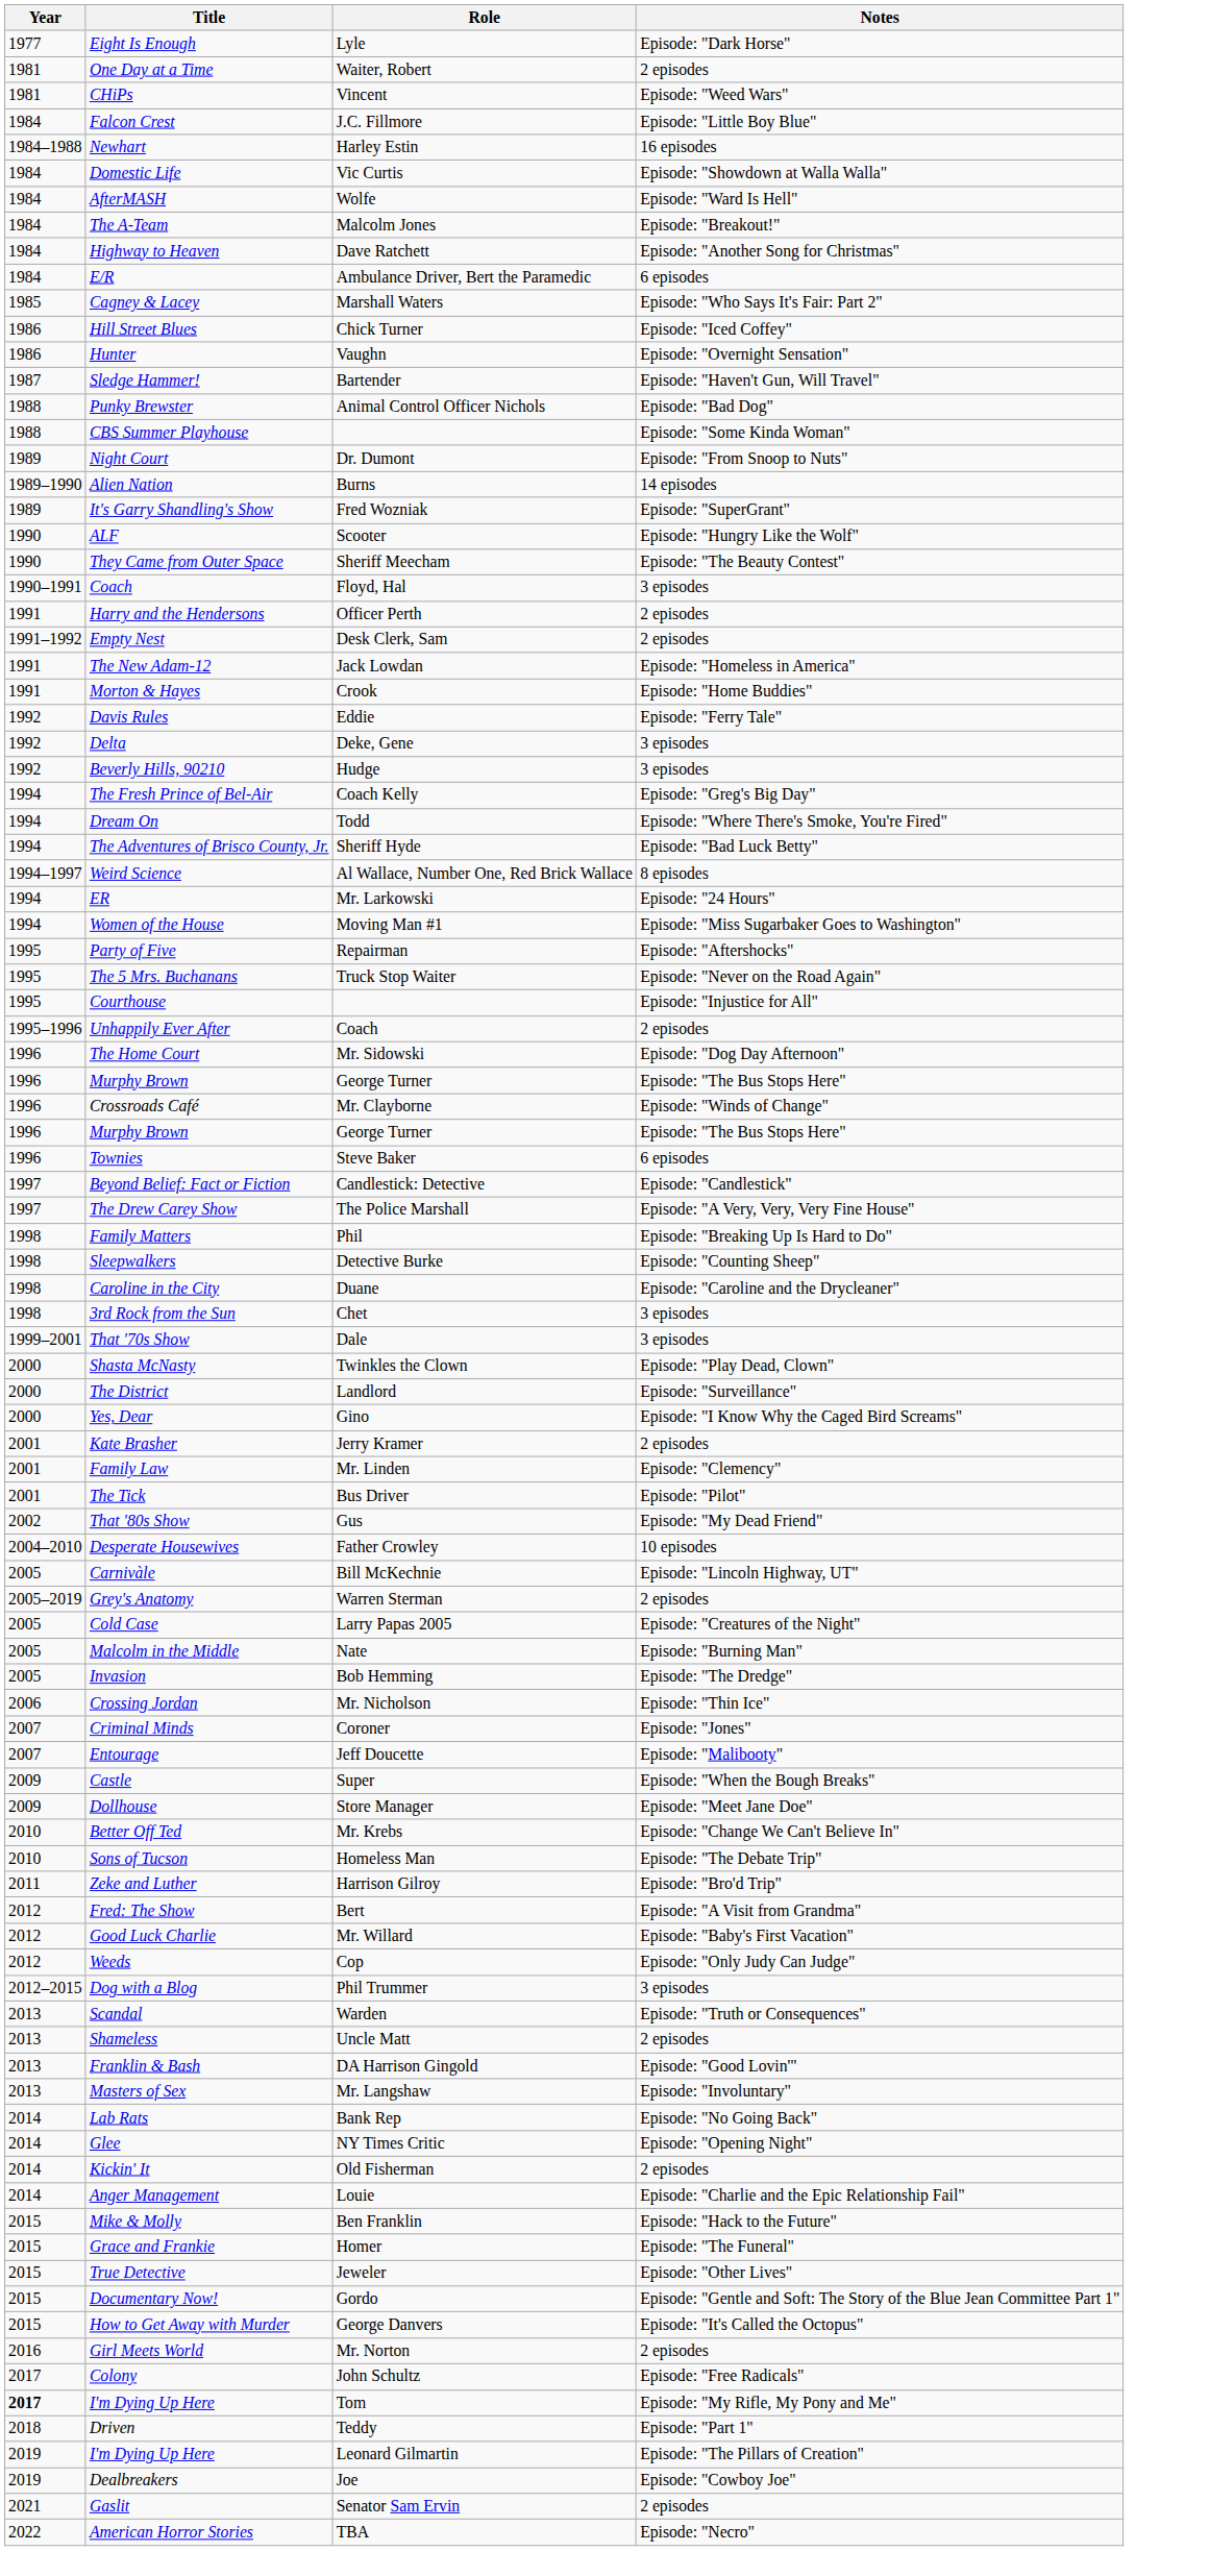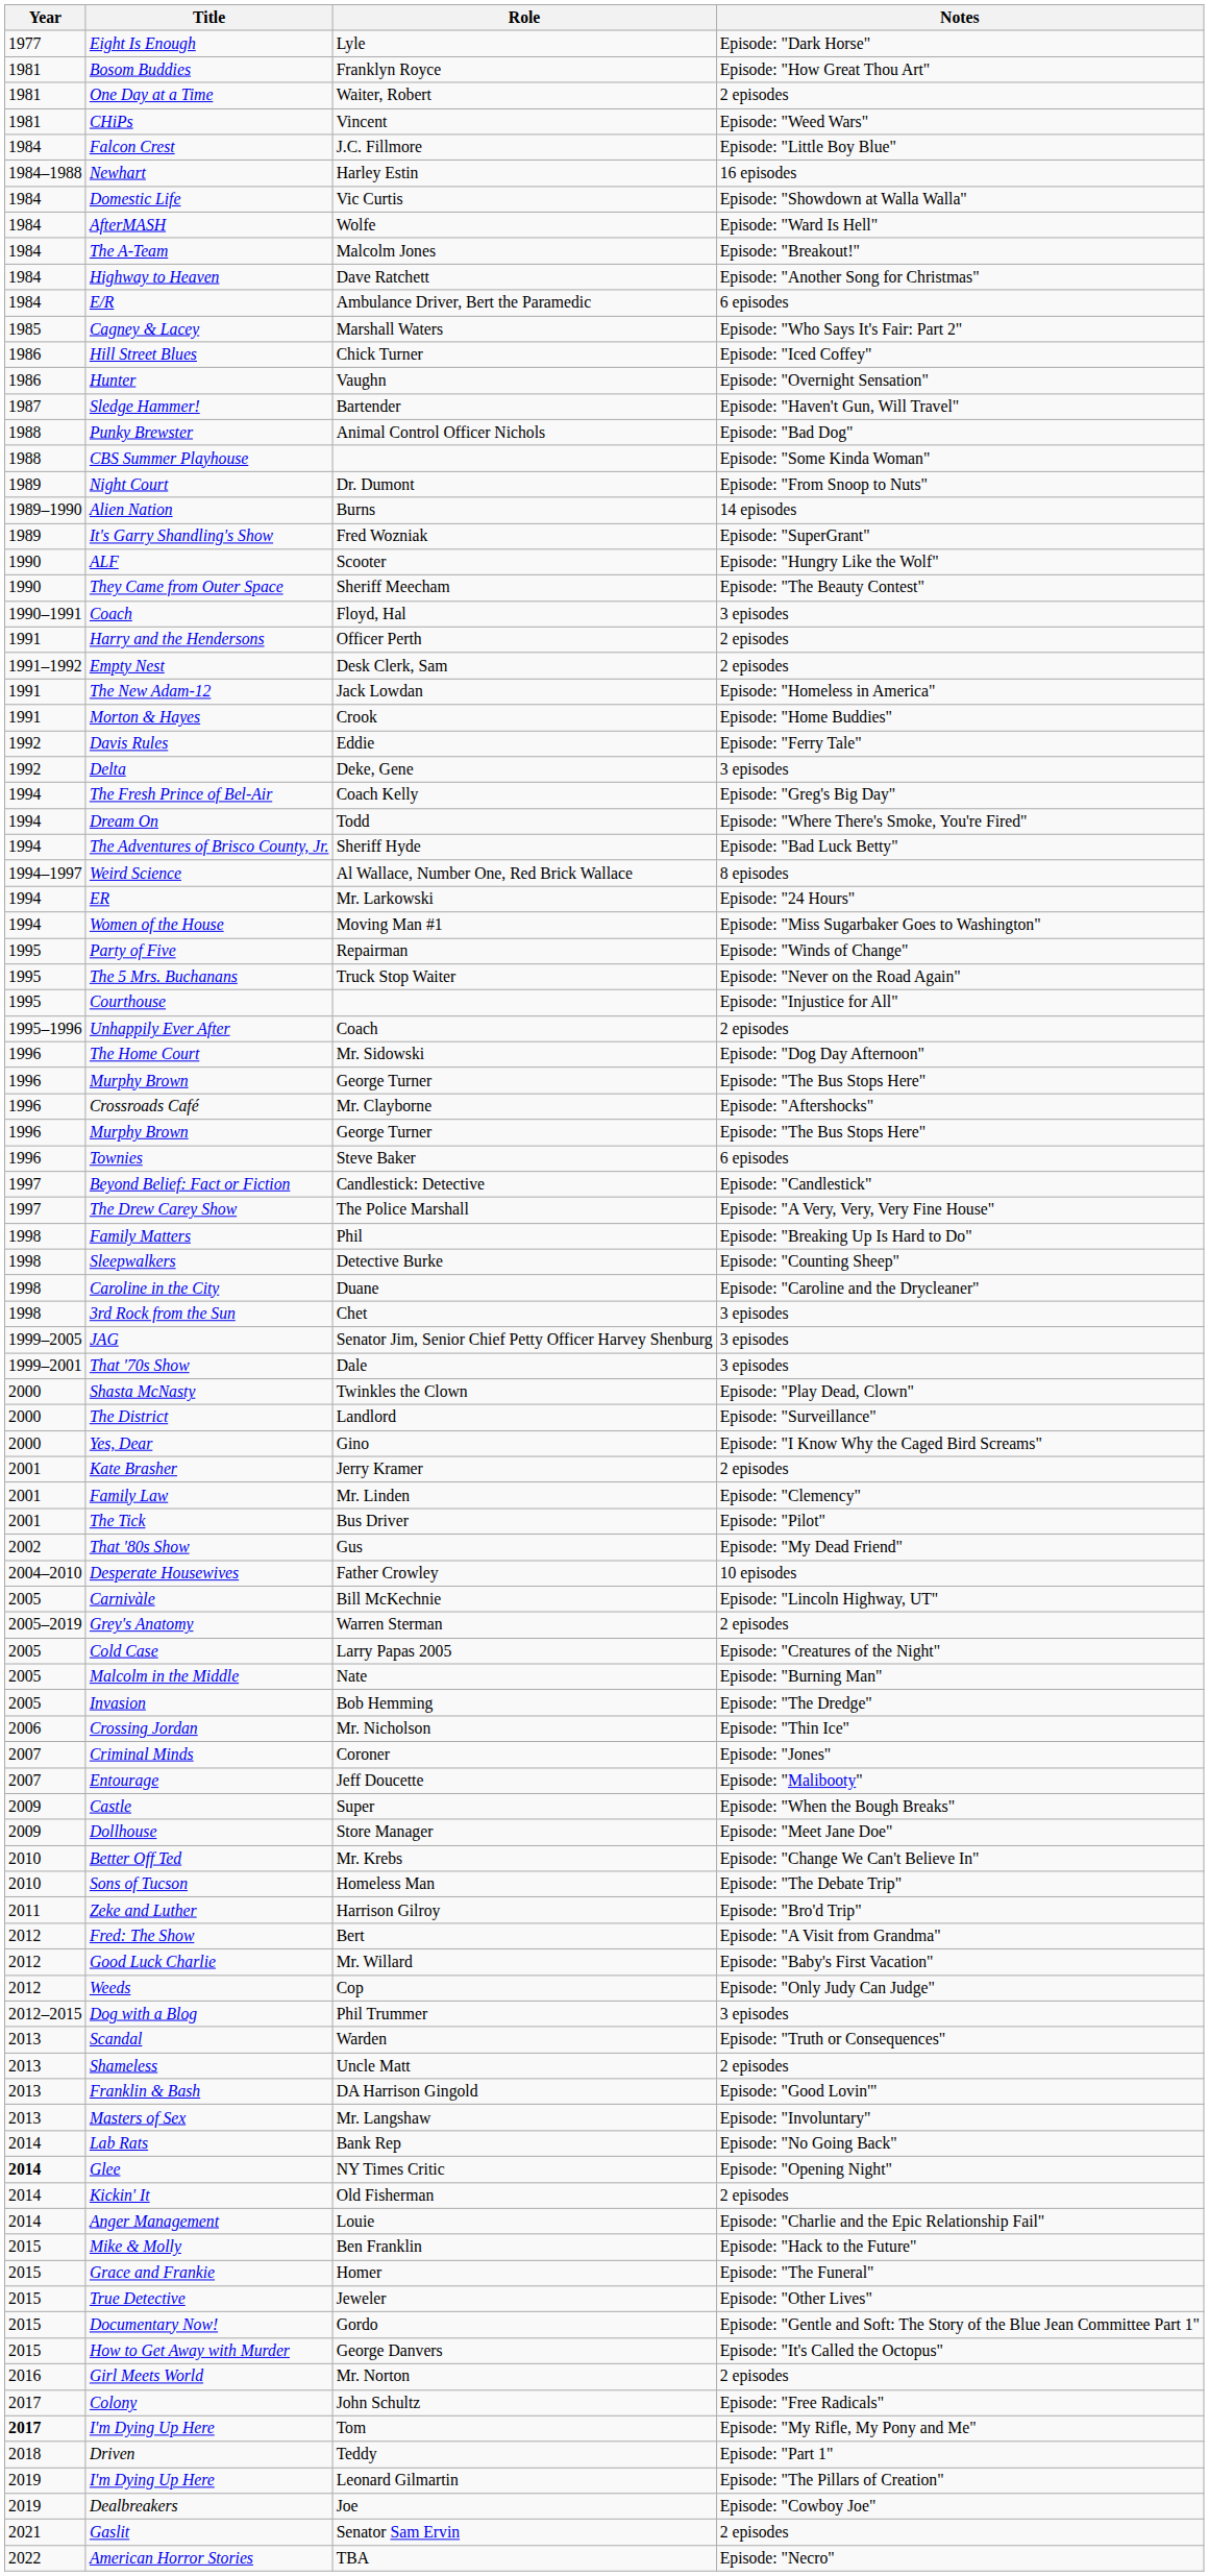+ row: 1981 | Bosom Buddies | Franklyn Royce | Episode: "How Great Thou Art"
- row: 1992 | Beverly Hills, 90210 | Hudge | 3 episodes
Party of Five | Notes: Episode: "Aftershocks" -> Episode: "Winds of Change"
Crossroads Café | Notes: Episode: "Winds of Change" -> Episode: "Aftershocks"
+ row: 1999–2005 | JAG | Senator Jim, Senior Chief Petty Officer Harvey Shenburg | 3 episodes
Glee | Year: normal -> bold
